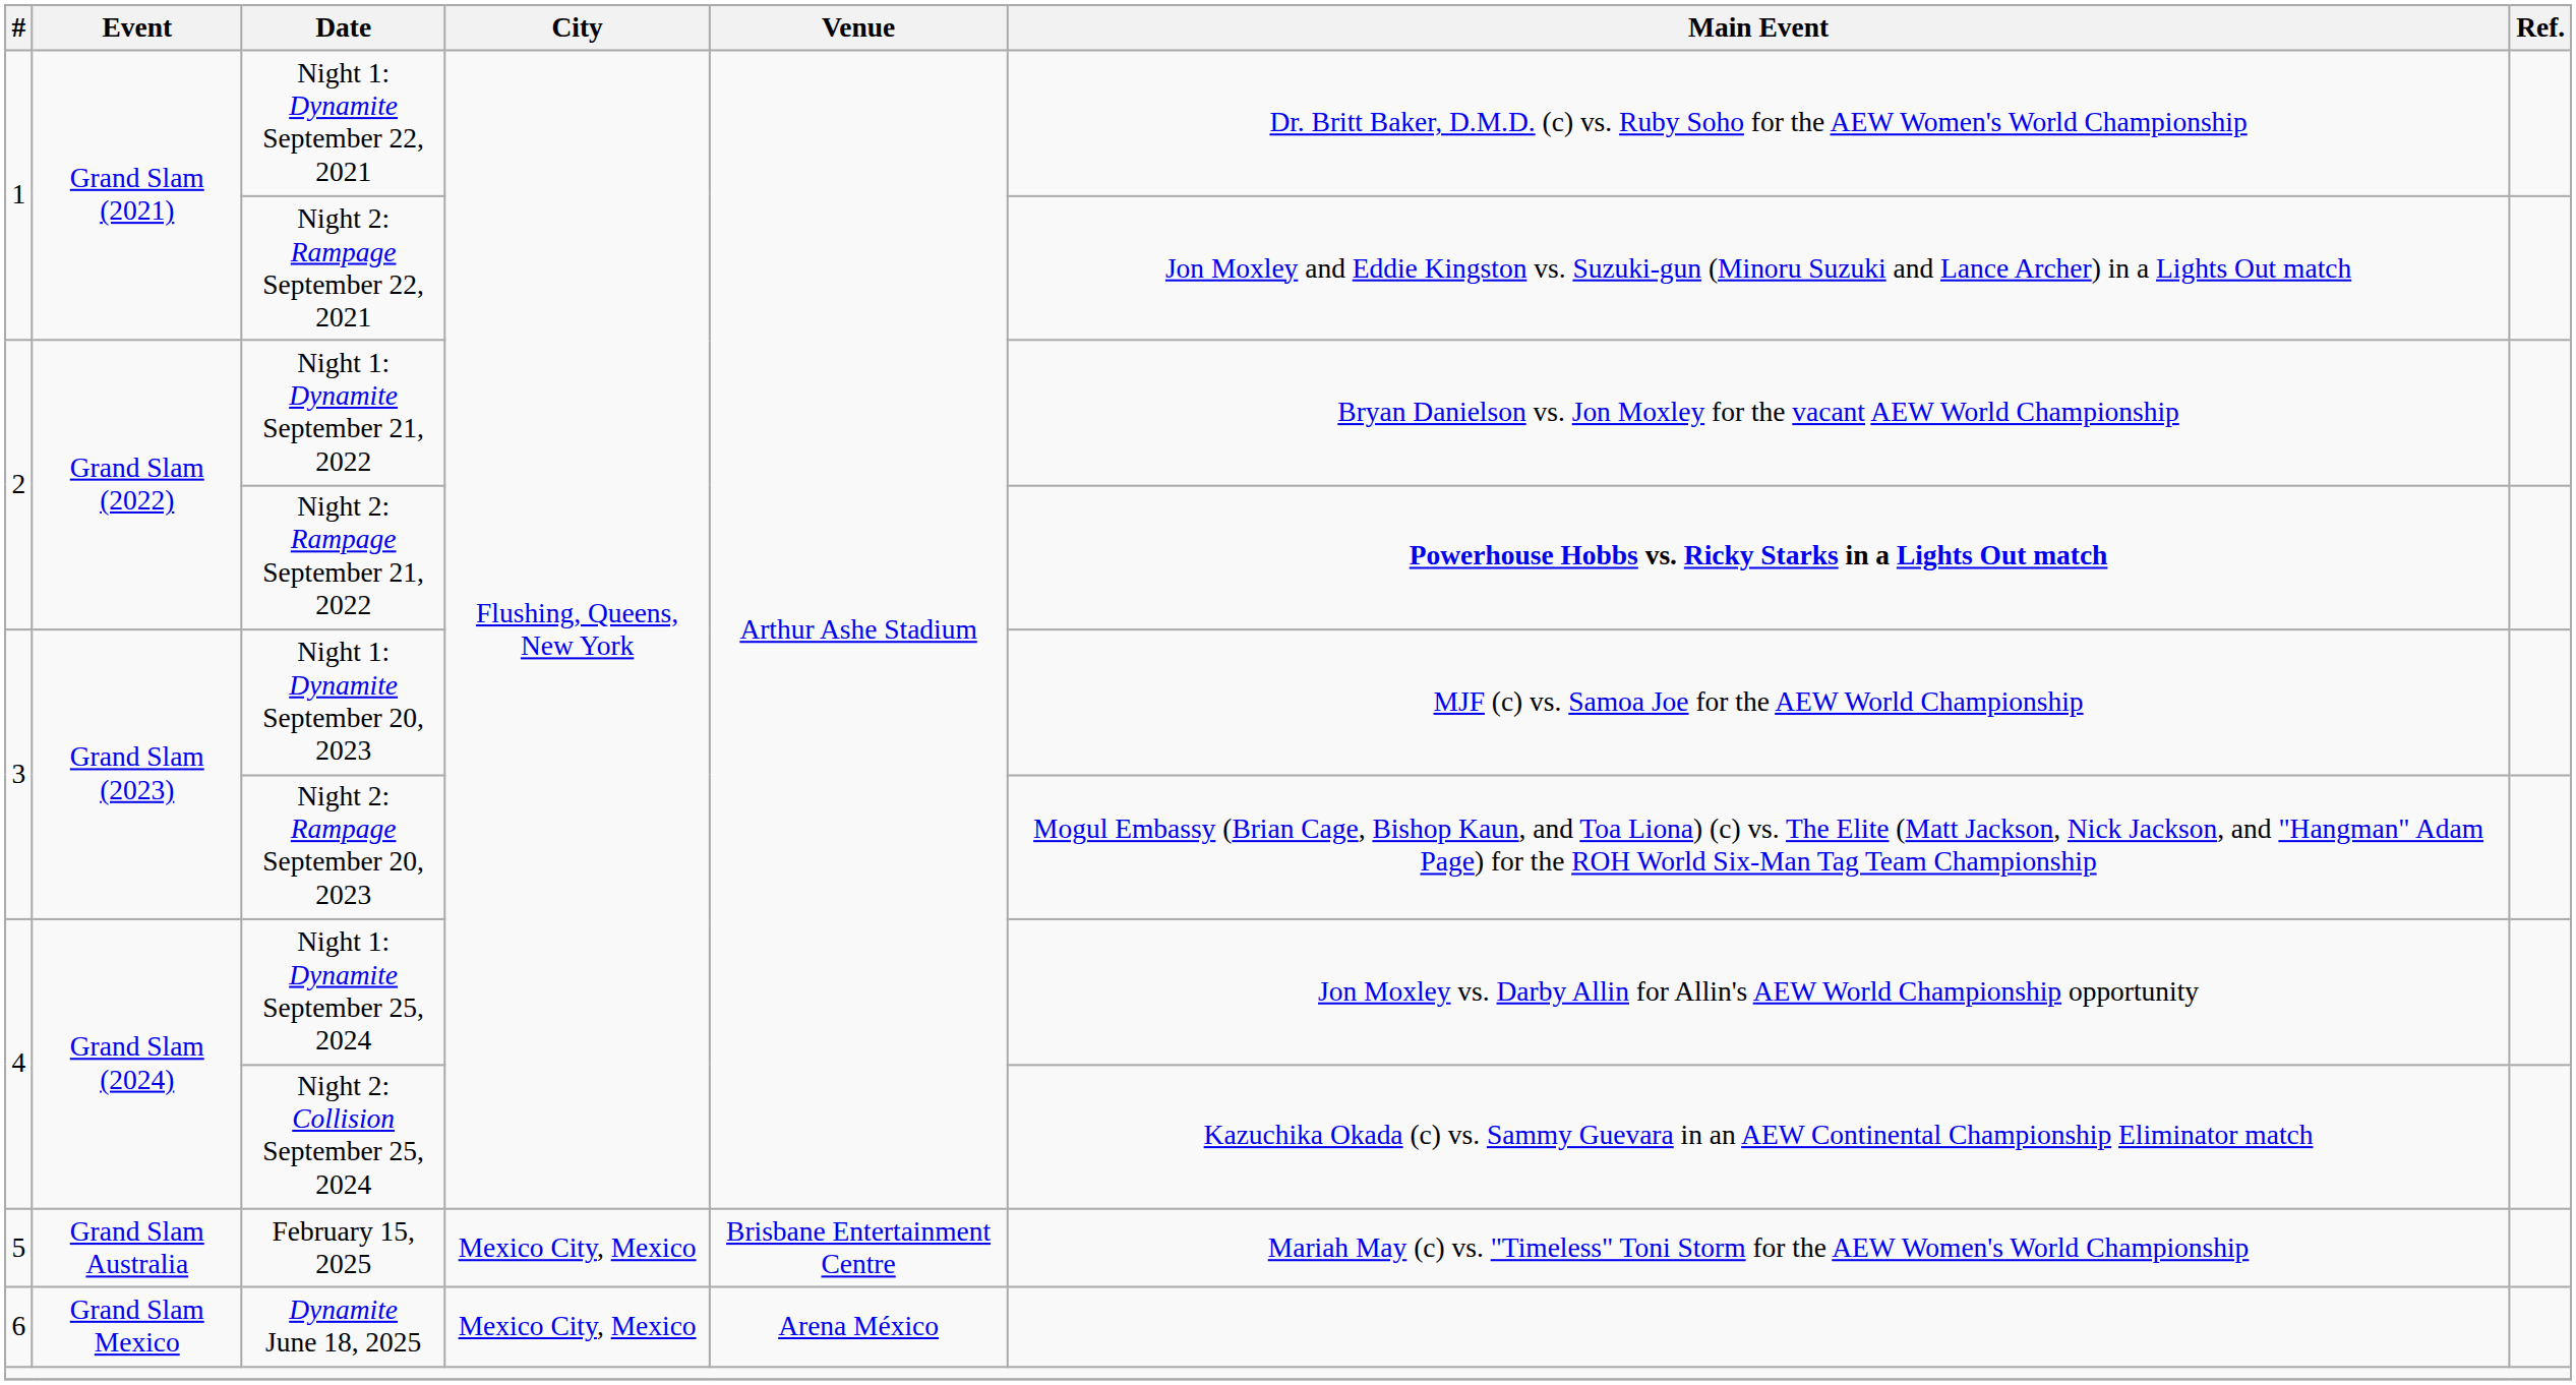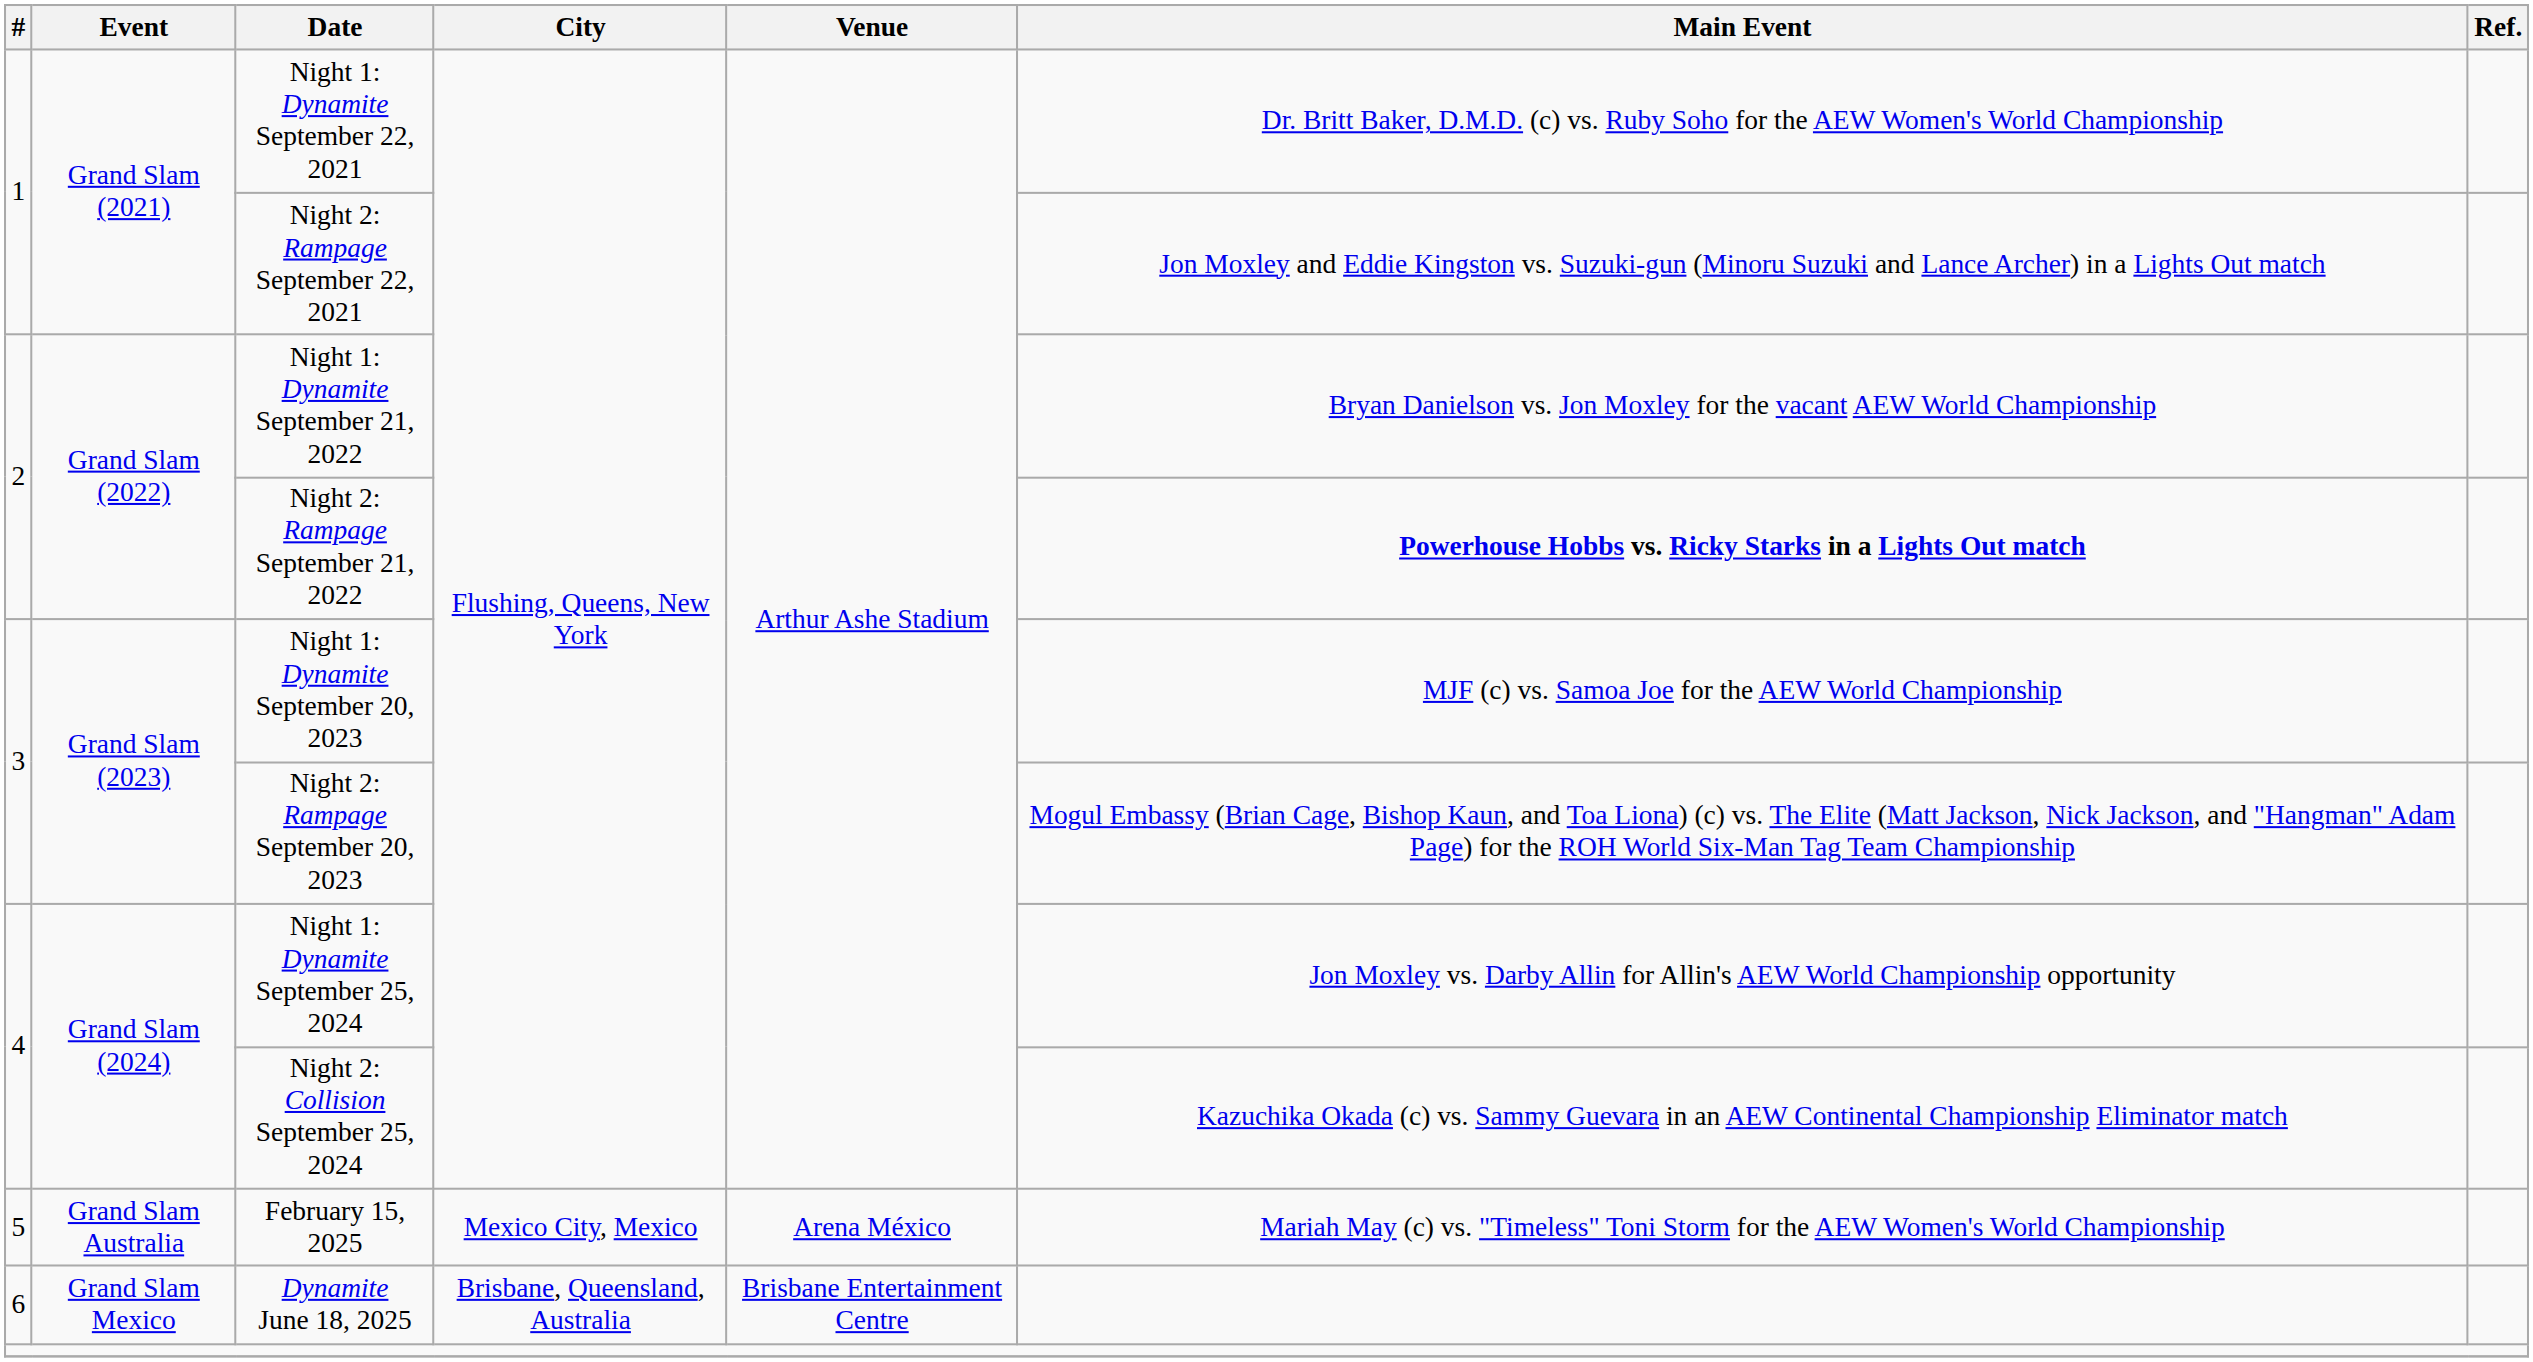February 15, 2025 | Venue: Brisbane Entertainment Centre -> Arena México
Dynamite June 18, 2025 | City: Mexico City, Mexico -> Brisbane, Queensland, Australia
Dynamite June 18, 2025 | Venue: Arena México -> Brisbane Entertainment Centre
